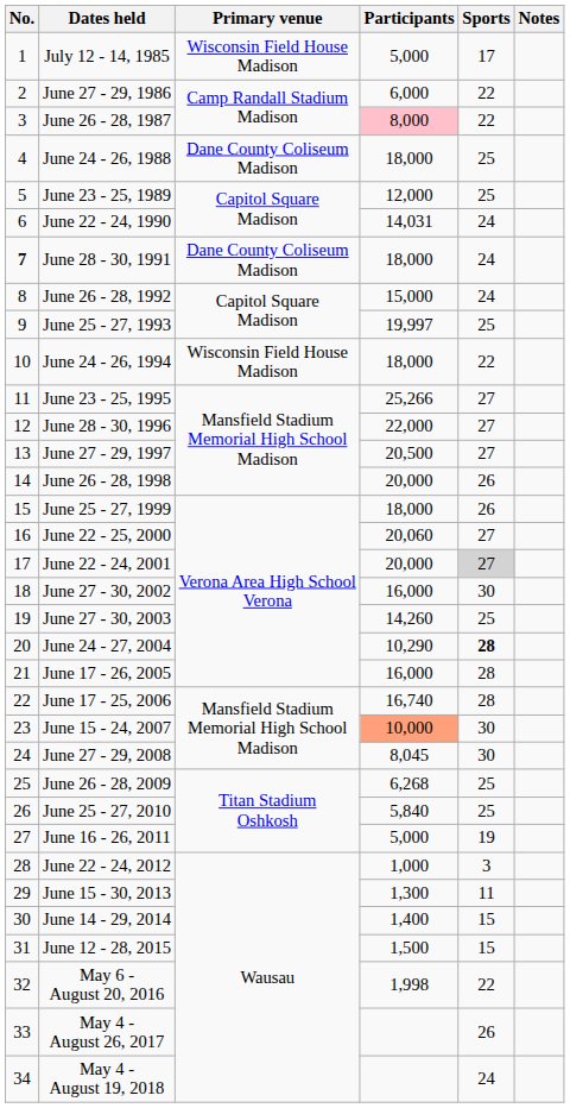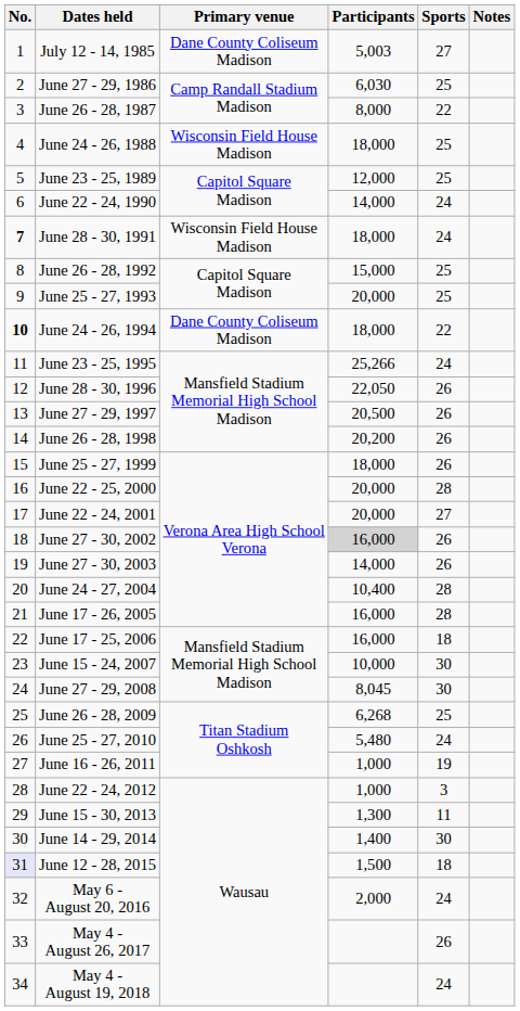July 12 - 14, 1985 | Primary venue: Wisconsin Field House Madison -> Dane County Coliseum Madison
July 12 - 14, 1985 | Participants: 5,000 -> 5,003
July 12 - 14, 1985 | Sports: 17 -> 27
June 27 - 29, 1986 | Participants: 6,000 -> 6,030
June 27 - 29, 1986 | Sports: 22 -> 25
June 26 - 28, 1987 | Participants: pink background -> no background
June 24 - 26, 1988 | Primary venue: Dane County Coliseum Madison -> Wisconsin Field House Madison
June 22 - 24, 1990 | Participants: 14,031 -> 14,000
June 28 - 30, 1991 | Primary venue: Dane County Coliseum Madison -> Wisconsin Field House Madison
June 26 - 28, 1992 | Sports: 24 -> 25
June 25 - 27, 1993 | Participants: 19,997 -> 20,000
June 24 - 26, 1994 | No.: normal -> bold
June 24 - 26, 1994 | Primary venue: Wisconsin Field House Madison -> Dane County Coliseum Madison
June 23 - 25, 1995 | Sports: 27 -> 24
June 28 - 30, 1996 | Participants: 22,000 -> 22,050
June 28 - 30, 1996 | Sports: 27 -> 26
June 27 - 29, 1997 | Sports: 27 -> 26
June 26 - 28, 1998 | Participants: 20,000 -> 20,200
June 22 - 25, 2000 | Participants: 20,060 -> 20,000
June 22 - 25, 2000 | Sports: 27 -> 28
June 22 - 24, 2001 | Sports: lightgrey background -> no background
June 27 - 30, 2002 | Participants: no background -> lightgrey background
June 27 - 30, 2002 | Sports: 30 -> 26
June 27 - 30, 2003 | Participants: 14,260 -> 14,000
June 27 - 30, 2003 | Sports: 25 -> 26
June 24 - 27, 2004 | Participants: 10,290 -> 10,400
June 24 - 27, 2004 | Sports: bold -> normal
June 17 - 25, 2006 | Participants: 16,740 -> 16,000
June 17 - 25, 2006 | Sports: 28 -> 18
June 15 - 24, 2007 | Participants: lightsalmon background -> no background
June 25 - 27, 2010 | Participants: 5,840 -> 5,480
June 25 - 27, 2010 | Sports: 25 -> 24
June 16 - 26, 2011 | Participants: 5,000 -> 1,000
June 14 - 29, 2014 | Sports: 15 -> 30
June 12 - 28, 2015 | No.: no background -> lavender background
June 12 - 28, 2015 | Sports: 15 -> 18
May 6 - August 20, 2016 | Participants: 1,998 -> 2,000
May 6 - August 20, 2016 | Sports: 22 -> 24
